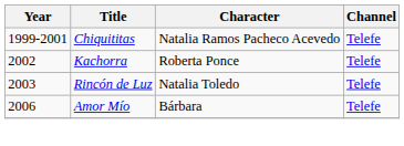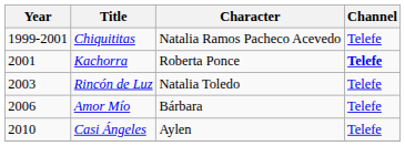Kachorra | Year: 2002 -> 2001
Kachorra | Channel: normal -> bold
+ row: 2010 | Casi Ángeles | Aylen | Telefe
